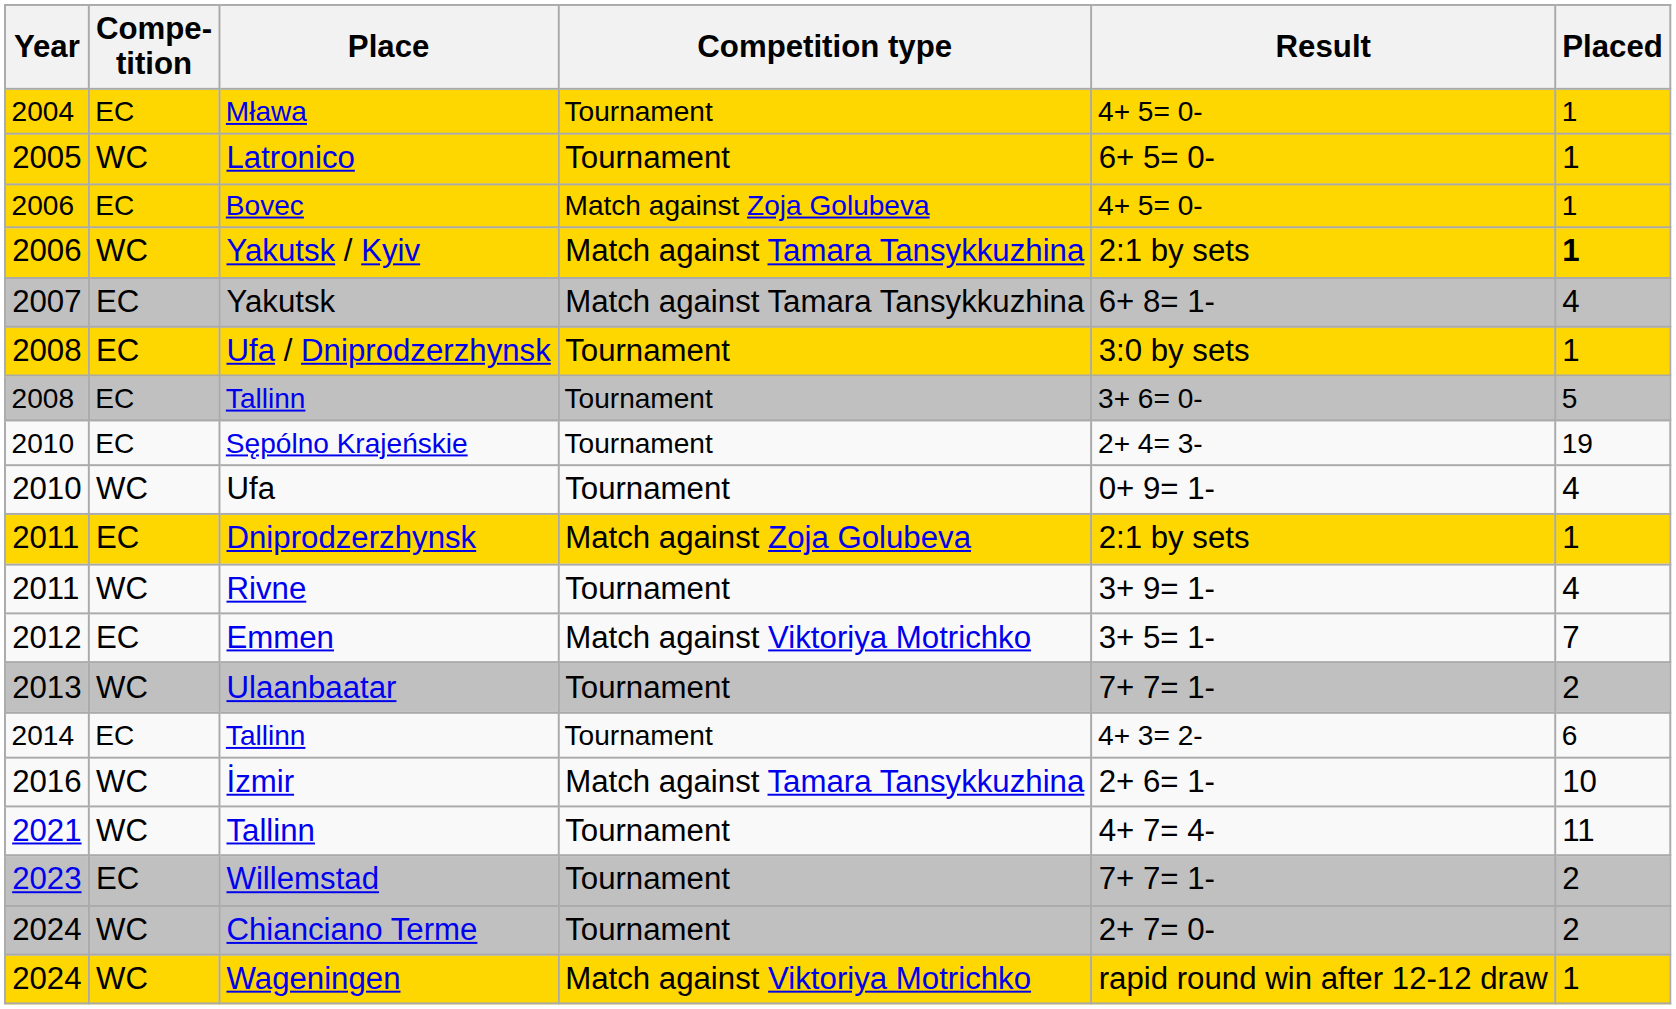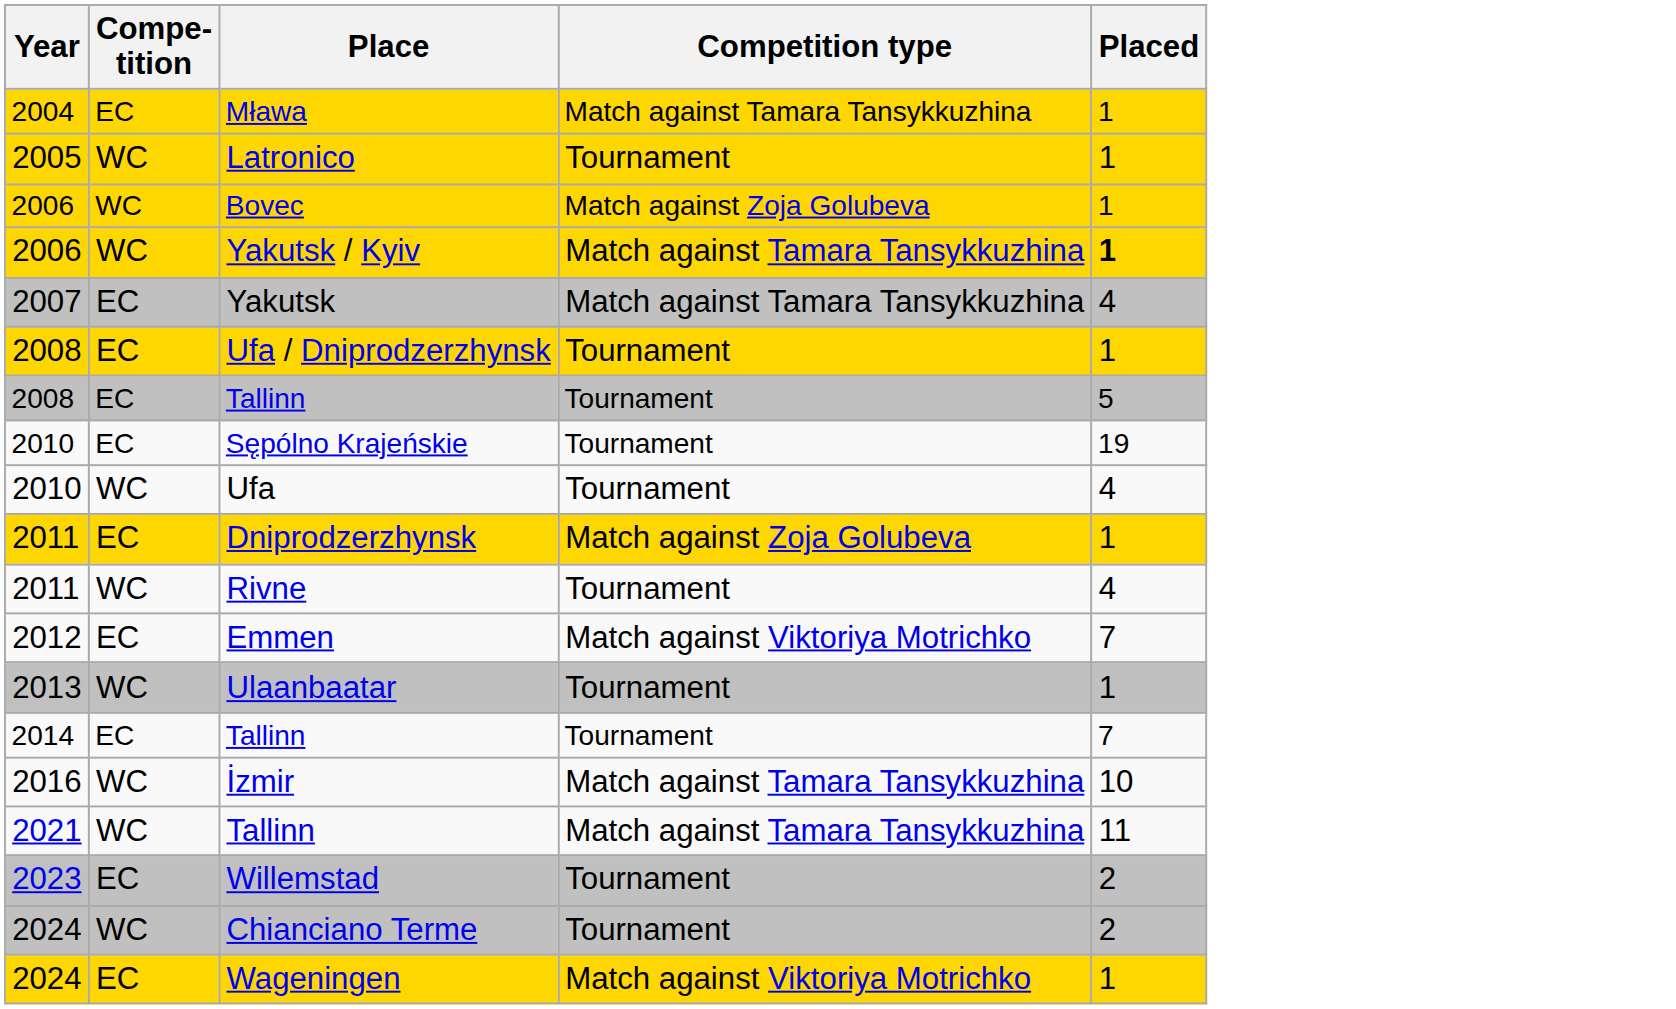- column: Result | 4+ 5= 0- | 6+ 5= 0- | 4+ 5= 0- | 2:1 by sets | 6+ 8= 1- | 3:0 by sets | 3+ 6= 0- | 2+ 4= 3- | 0+ 9= 1- | 2:1 by sets | 3+ 9= 1- | 3+ 5= 1- | 7+ 7= 1- | 4+ 3= 2- | 2+ 6= 1- | 4+ 7= 4- | 7+ 7= 1- | 2+ 7= 0- | rapid round win after 12-12 draw
Mława | Competition type: Tournament -> Match against Tamara Tansykkuzhina
Bovec | Compe- tition: EC -> WC
Ulaanbaatar | Placed: 2 -> 1
2014 / Tallinn | Placed: 6 -> 7
2021 / Tallinn | Competition type: Tournament -> Match against Tamara Tansykkuzhina
Wageningen | Compe- tition: WC -> EC
